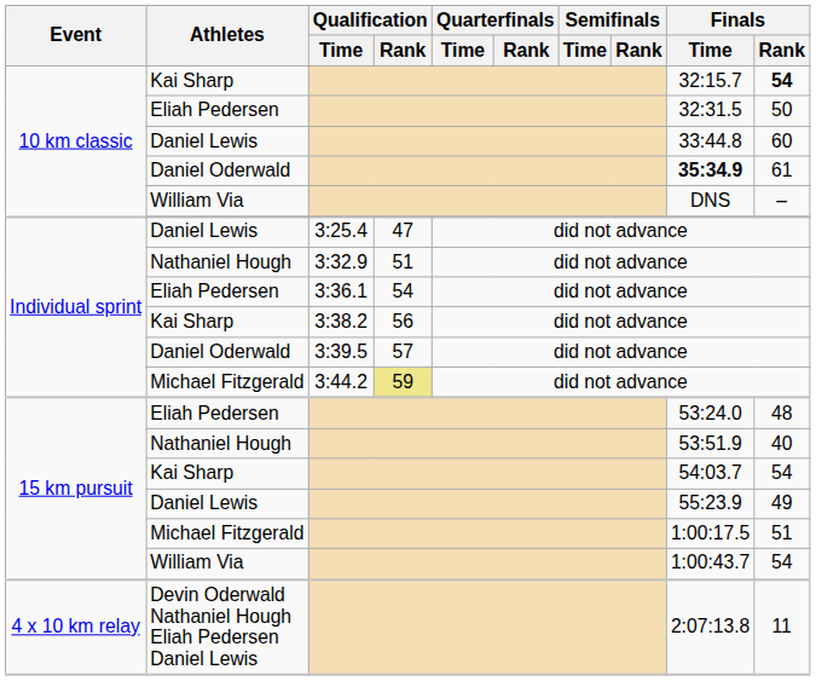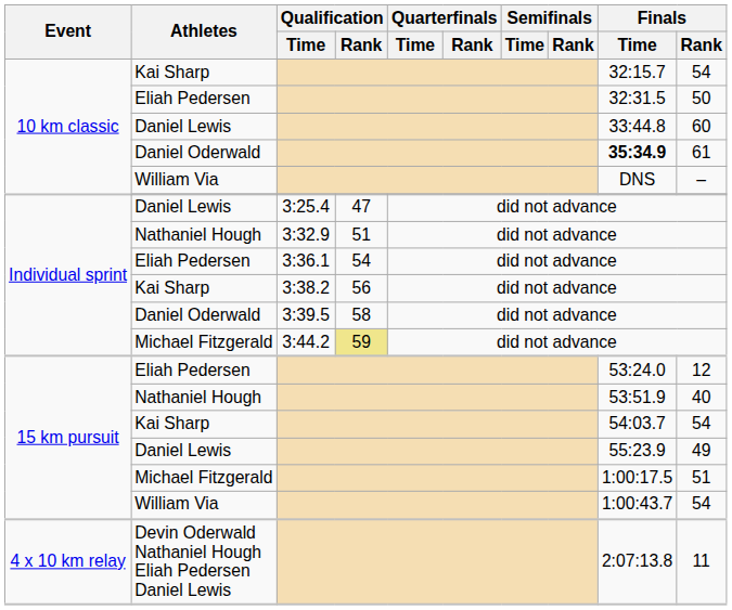10 km classic / Kai Sharp | Finals / Rank: bold -> normal
Individual sprint / Daniel Oderwald | Qualification / Rank: 57 -> 58
15 km pursuit / Eliah Pedersen | Finals / Rank: 48 -> 12
